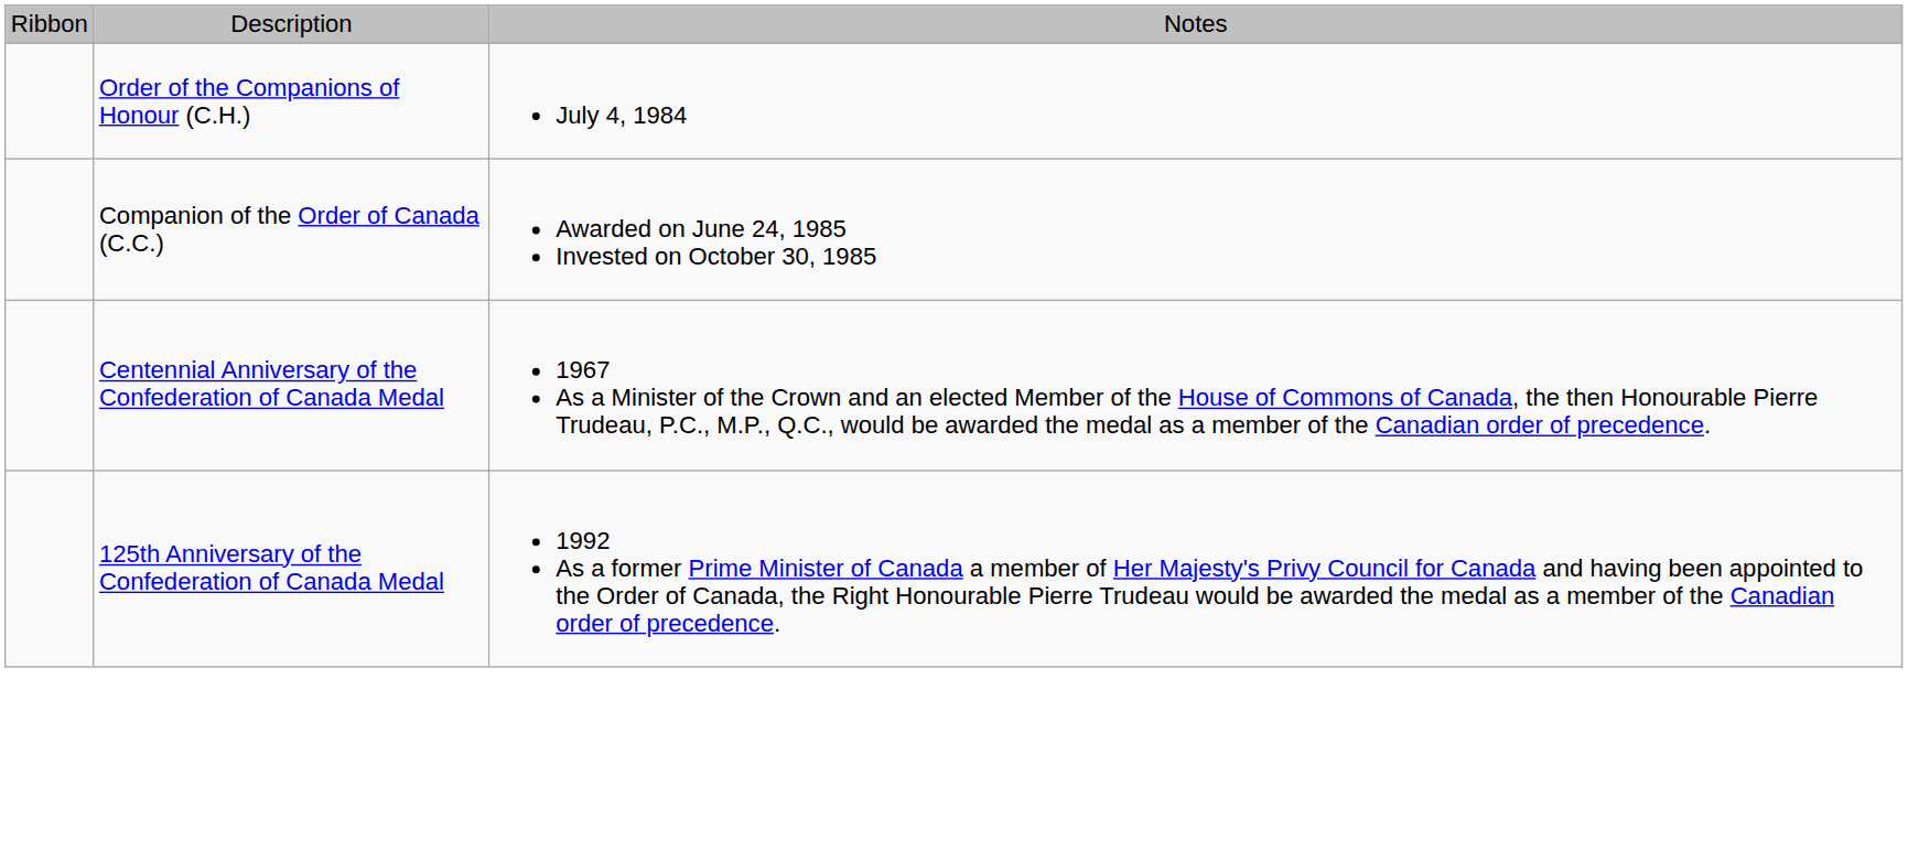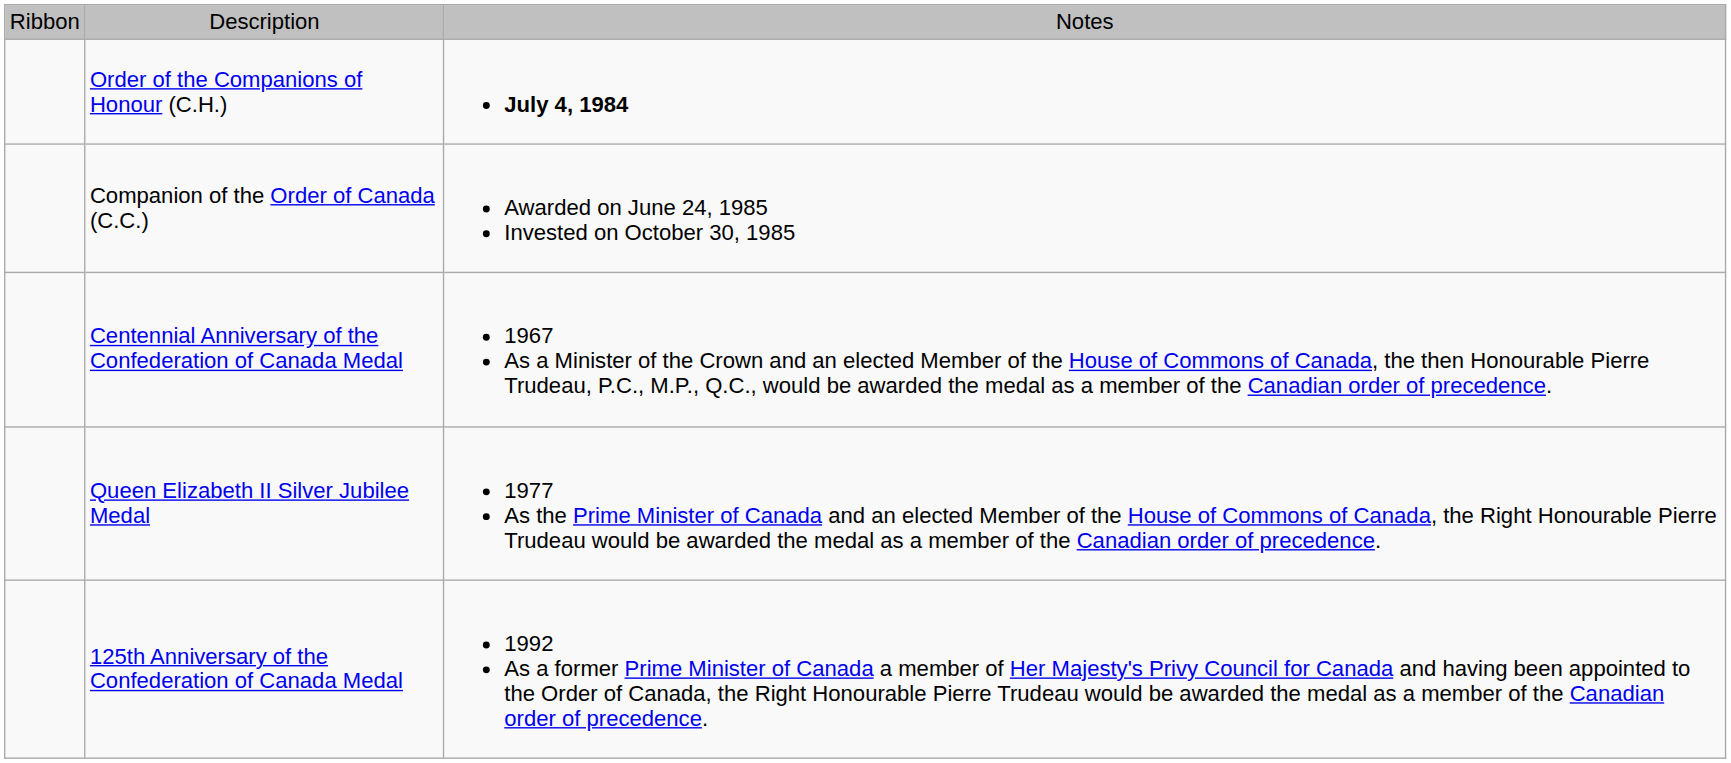Order of the Companions of Honour (C.H.) | column 3: normal -> bold
+ row: Queen Elizabeth II Silver Jubilee Medal | 1977 As the Prime Minister of Canada and an elected Member of the House of Commons of Canada, the Right Honourable Pierre Trudeau would be awarded the medal as a member of the Canadian order of precedence.
